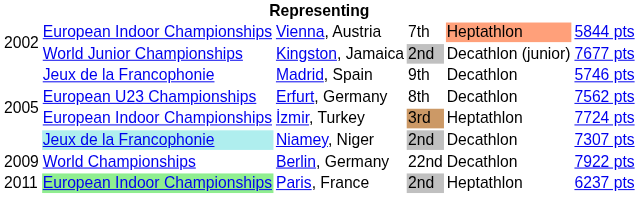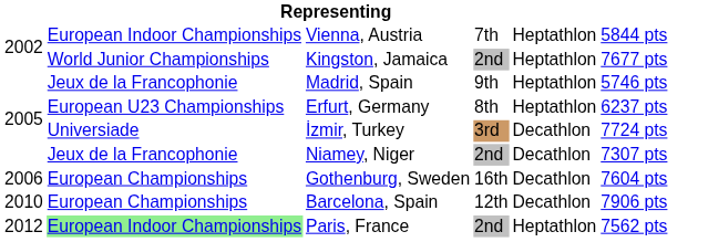Vienna, Austria | column 5: lightsalmon background -> no background
Kingston, Jamaica | column 5: Decathlon (junior) -> Heptathlon
Madrid, Spain | column 5: Decathlon -> Heptathlon
Erfurt, Germany | column 5: Decathlon -> Heptathlon
Erfurt, Germany | column 6: 7562 pts -> 6237 pts
İzmir, Turkey | column 2: European Indoor Championships -> Universiade
İzmir, Turkey | column 5: Heptathlon -> Decathlon
Niamey, Niger | column 2: paleturquoise background -> no background
+ row: 2006 | European Championships | Gothenburg, Sweden | 16th | Decathlon | 7604 pts
- row: 2009 | World Championships | Berlin, Germany | 22nd | Decathlon | 7922 pts
+ row: 2010 | European Championships | Barcelona, Spain | 12th | Decathlon | 7906 pts
Paris, France | column 1: 2011 -> 2012
Paris, France | column 6: 6237 pts -> 7562 pts
